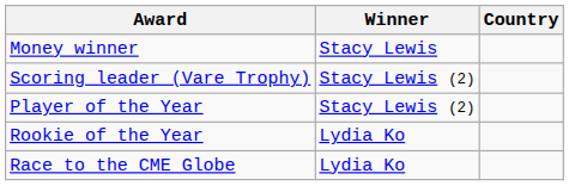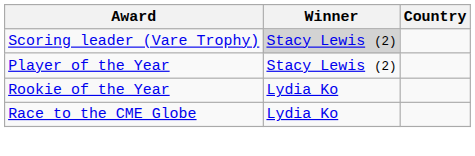- row: Money winner | Stacy Lewis
Scoring leader (Vare Trophy) | Winner: no background -> lightgrey background
